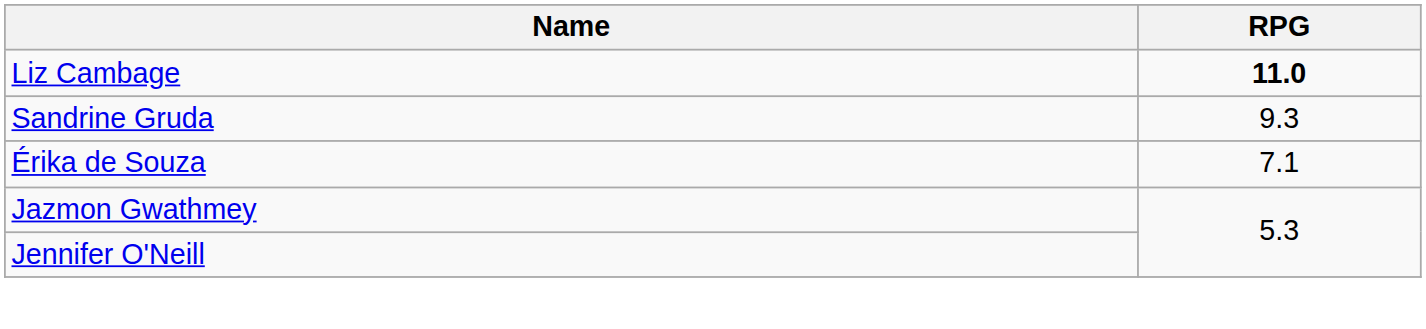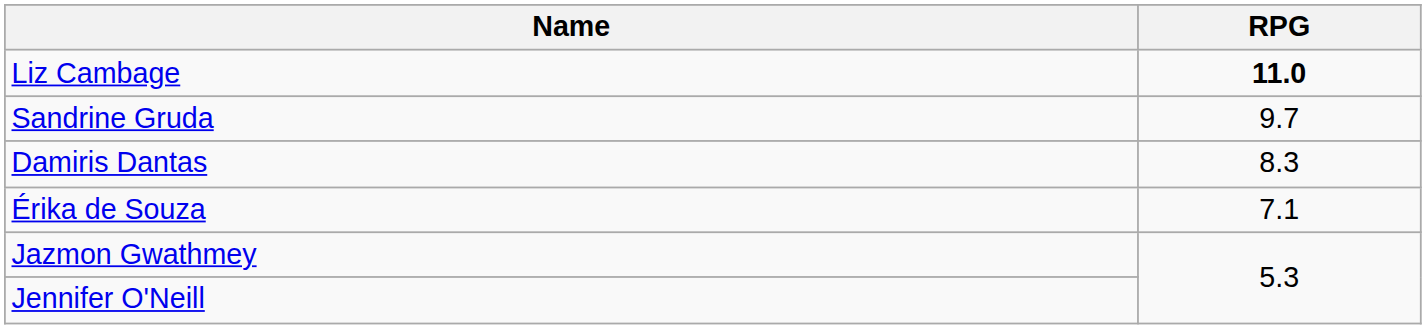Sandrine Gruda | RPG: 9.3 -> 9.7
+ row: Damiris Dantas | 8.3
